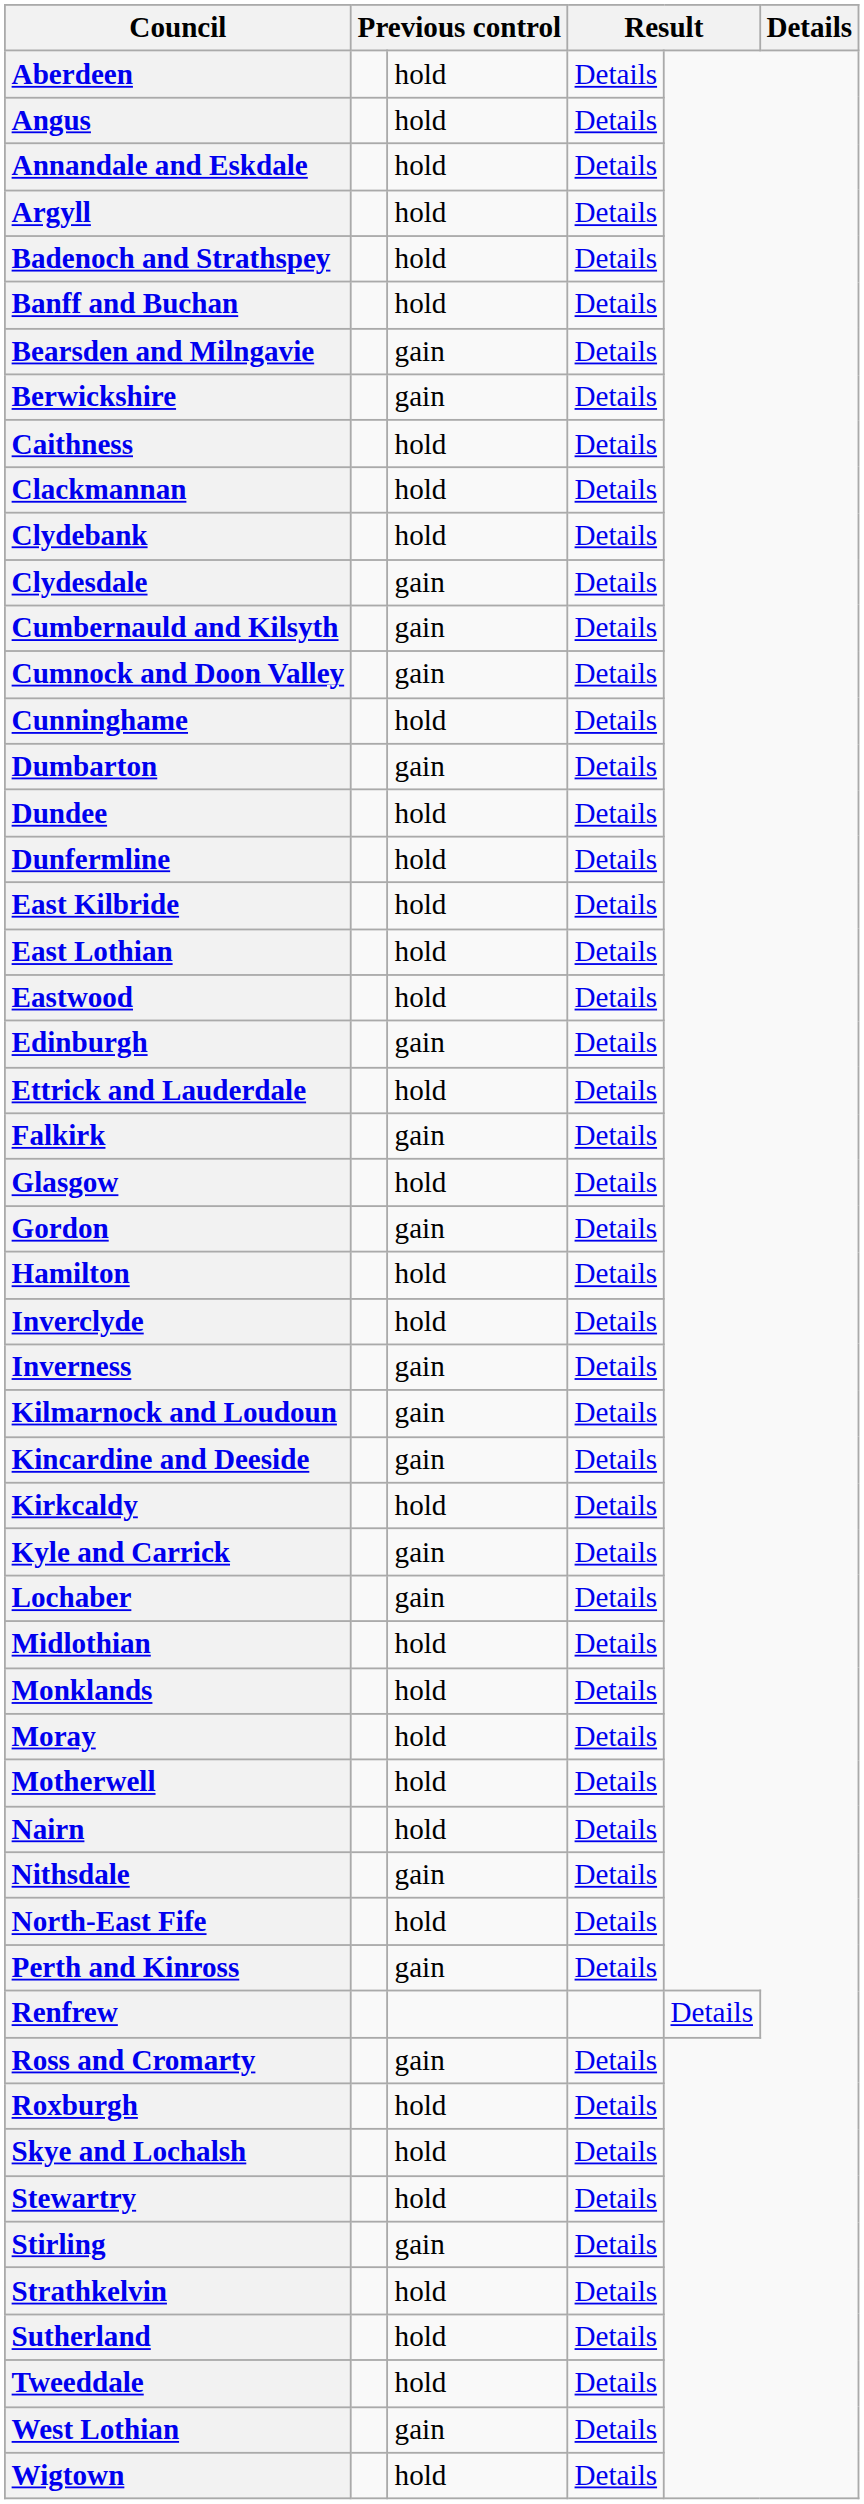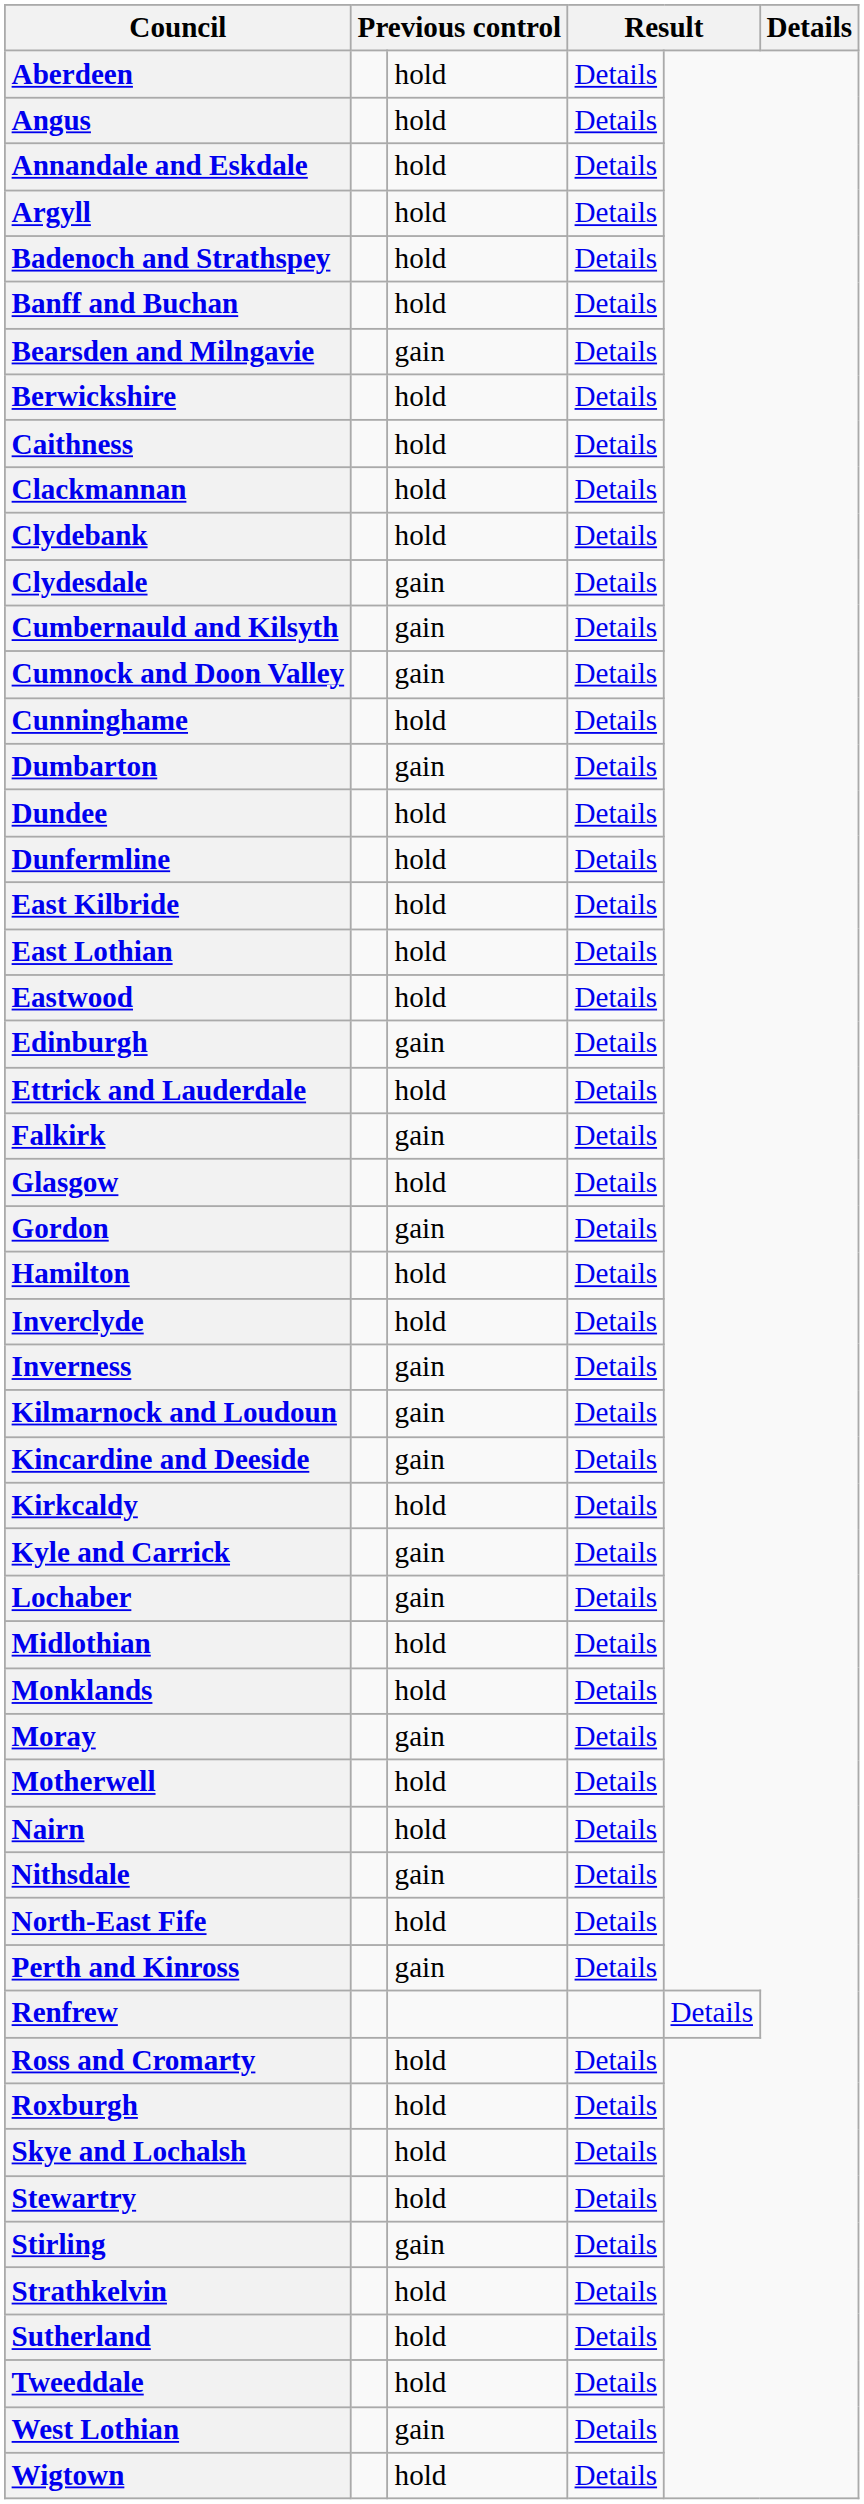Berwickshire | column 3: gain -> hold
Moray | column 3: hold -> gain
Ross and Cromarty | column 3: gain -> hold
